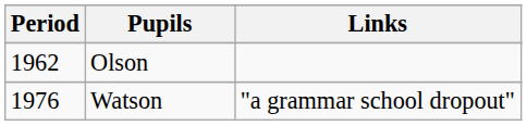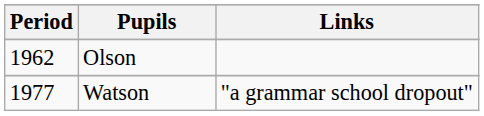Watson | Period: 1976 -> 1977
